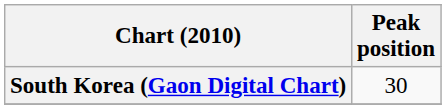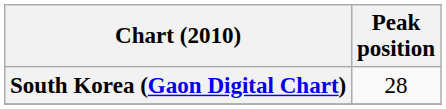South Korea (Gaon Digital Chart) | Peak position: 30 -> 28
